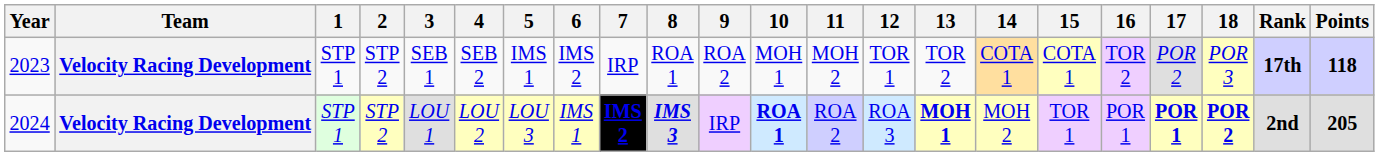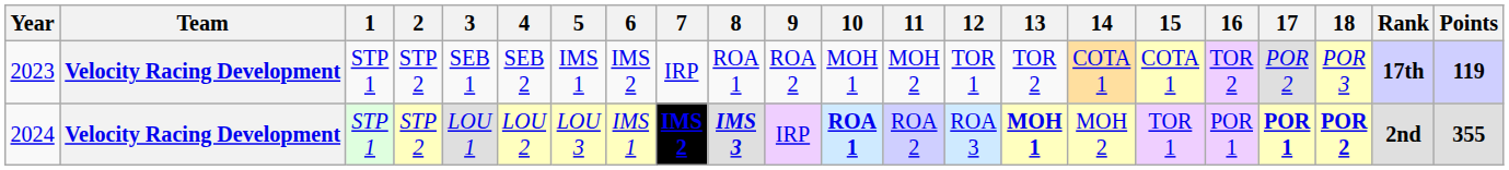2023 | Points: 118 -> 119
2024 | Points: 205 -> 355
